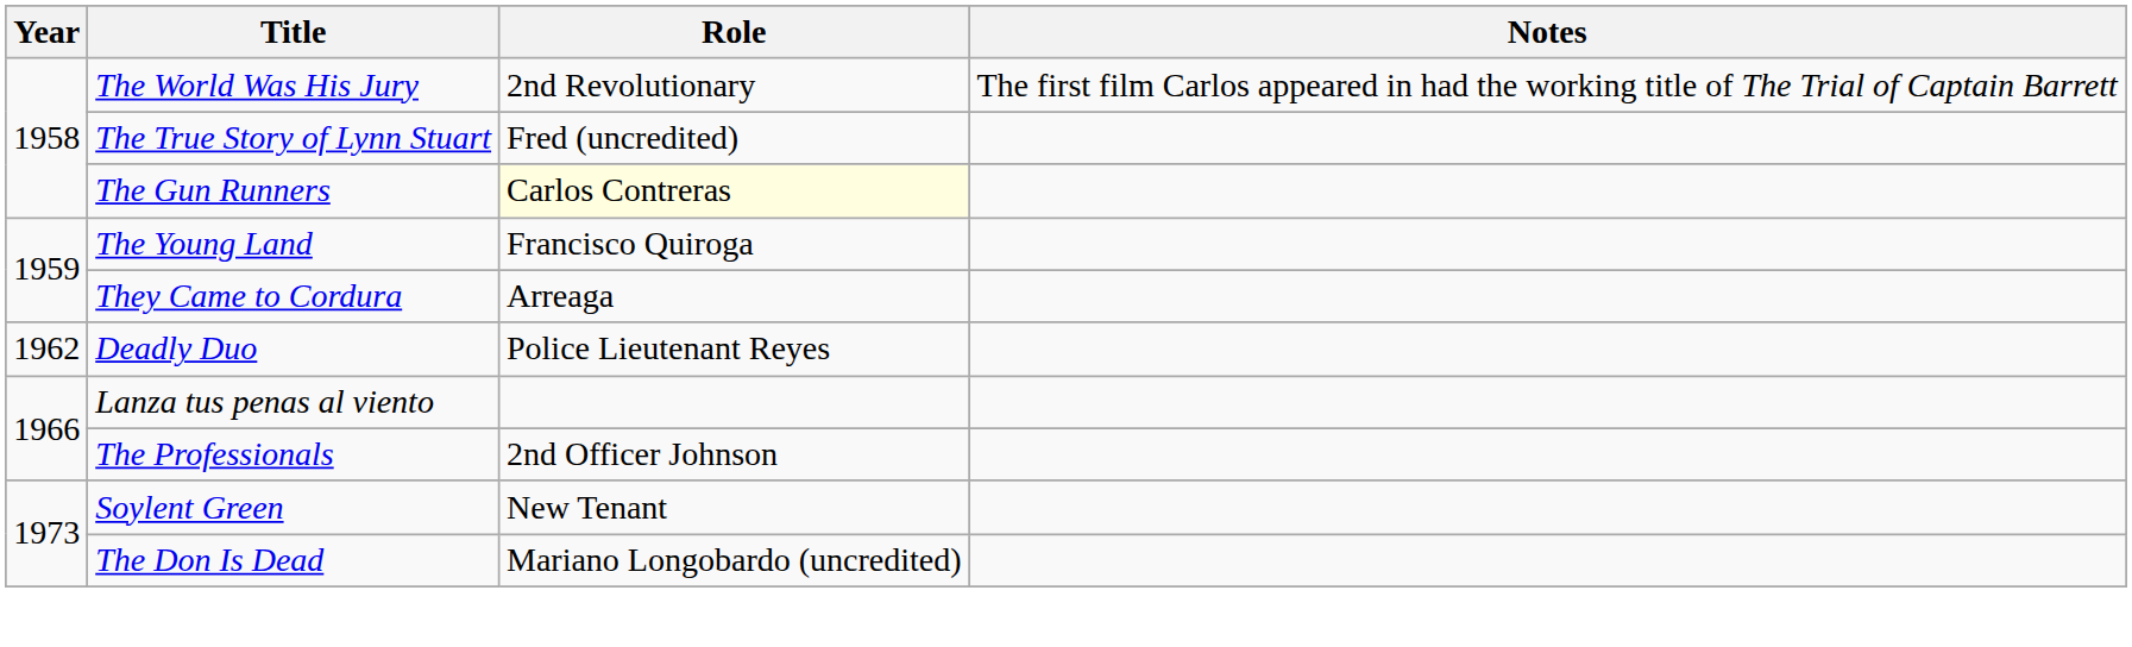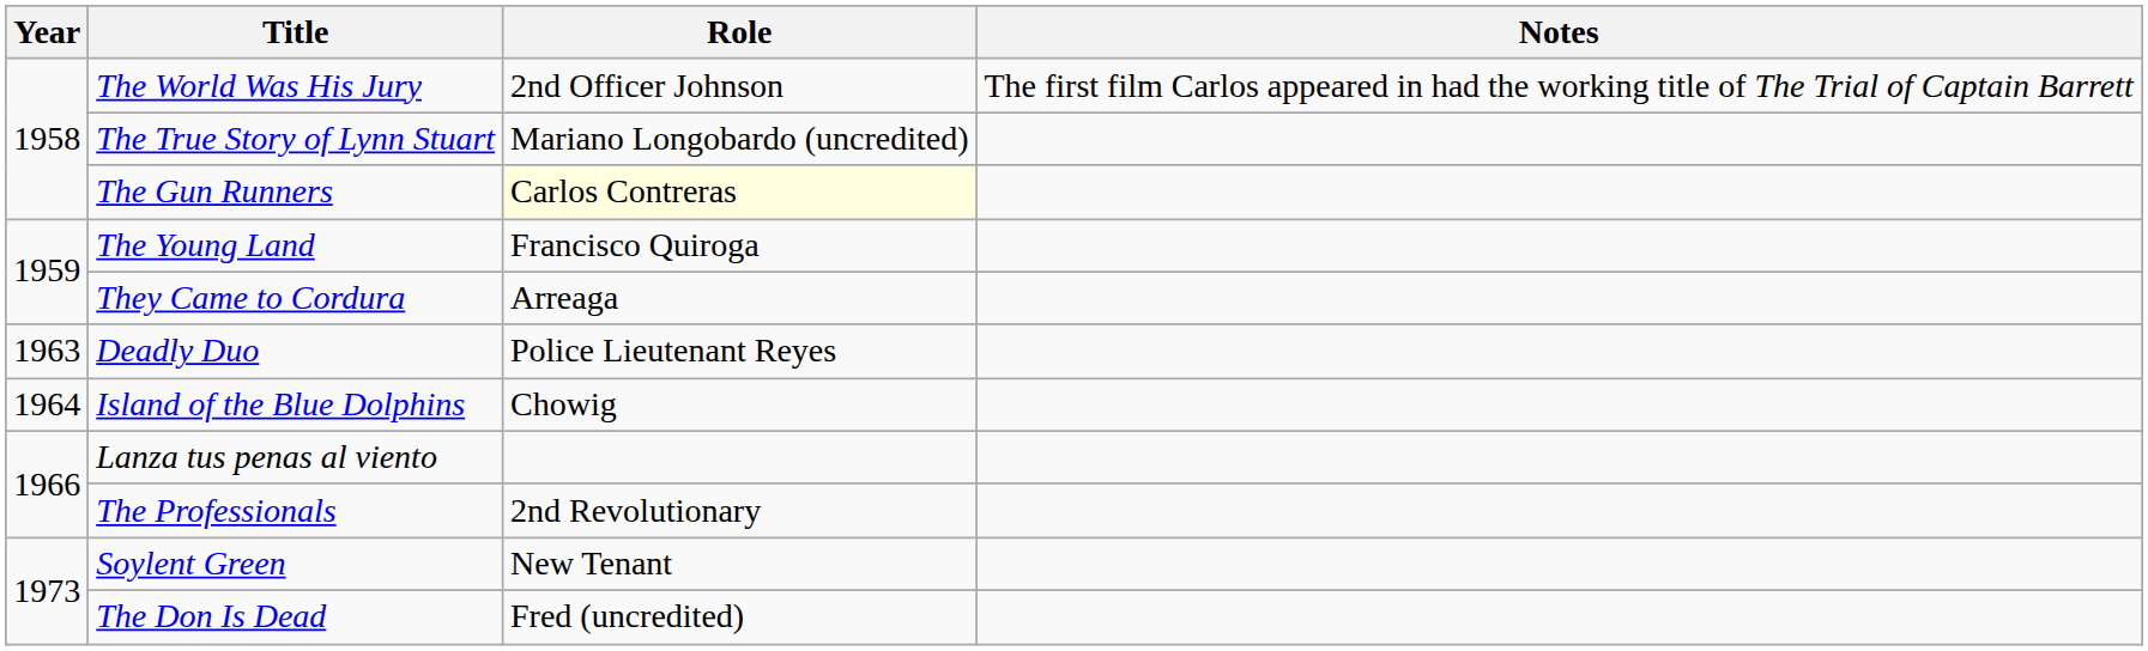The World Was His Jury | Role: 2nd Revolutionary -> 2nd Officer Johnson
The True Story of Lynn Stuart | Role: Fred (uncredited) -> Mariano Longobardo (uncredited)
Deadly Duo | Year: 1962 -> 1963
+ row: 1964 | Island of the Blue Dolphins | Chowig
The Professionals | Role: 2nd Officer Johnson -> 2nd Revolutionary
The Don Is Dead | Role: Mariano Longobardo (uncredited) -> Fred (uncredited)
